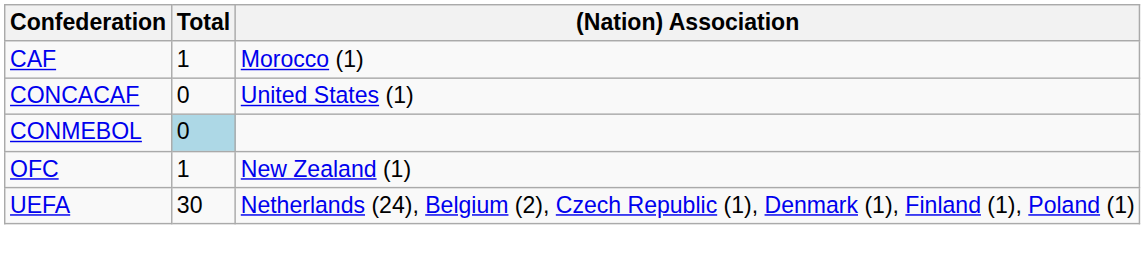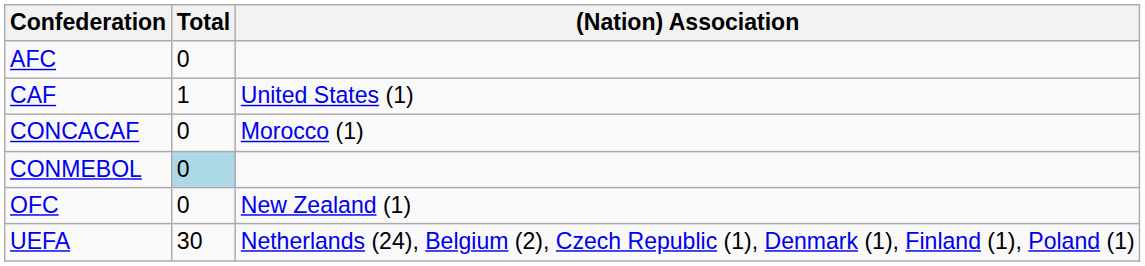+ row: AFC | 0
CAF | (Nation) Association: Morocco (1) -> United States (1)
CONCACAF | (Nation) Association: United States (1) -> Morocco (1)
OFC | Total: 1 -> 0
